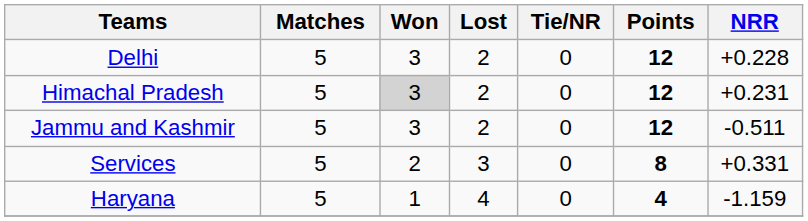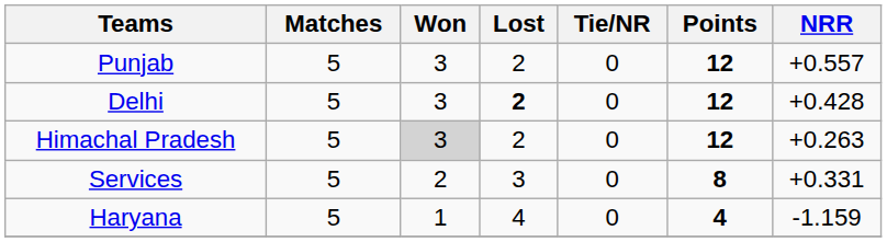+ row: Punjab | 5 | 3 | 2 | 0 | 12 | +0.557
Delhi | Lost: normal -> bold
Delhi | NRR: +0.228 -> +0.428
Himachal Pradesh | NRR: +0.231 -> +0.263
- row: Jammu and Kashmir | 5 | 3 | 2 | 0 | 12 | -0.511
